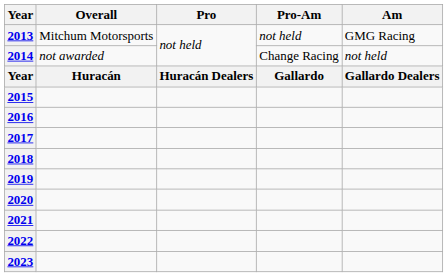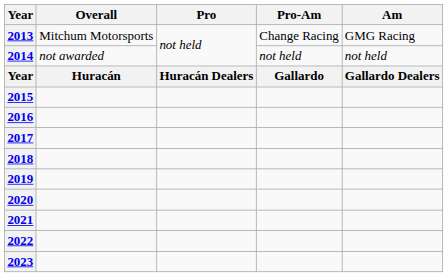2013 | Pro-Am: not held -> Change Racing
2014 | Pro-Am: Change Racing -> not held
